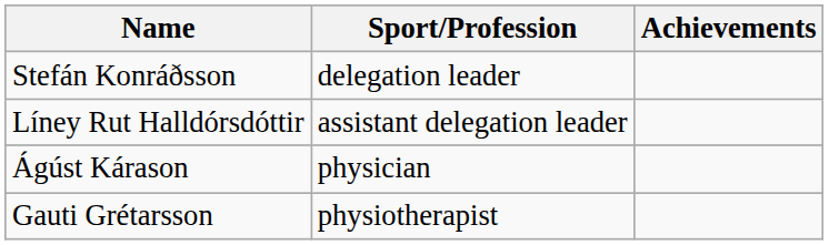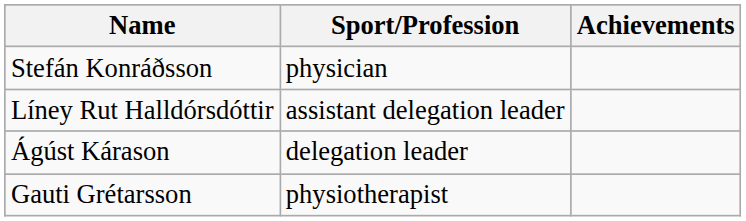Stefán Konráðsson | Sport/Profession: delegation leader -> physician
Ágúst Kárason | Sport/Profession: physician -> delegation leader
